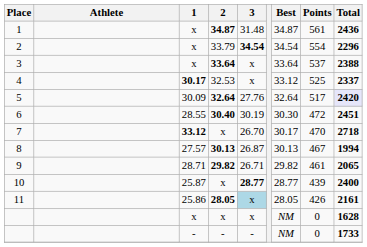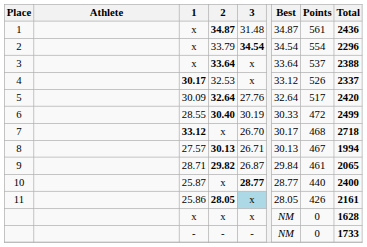4 | Points: 525 -> 526
5 | Total: lavender background -> no background
6 | Best: 30.30 -> 30.33
6 | Total: 2451 -> 2499
7 | Points: 470 -> 468
8 | 3: 26.87 -> 26.71
9 | 3: 26.71 -> 26.87
9 | Best: 29.82 -> 29.84
10 | Points: 439 -> 440
